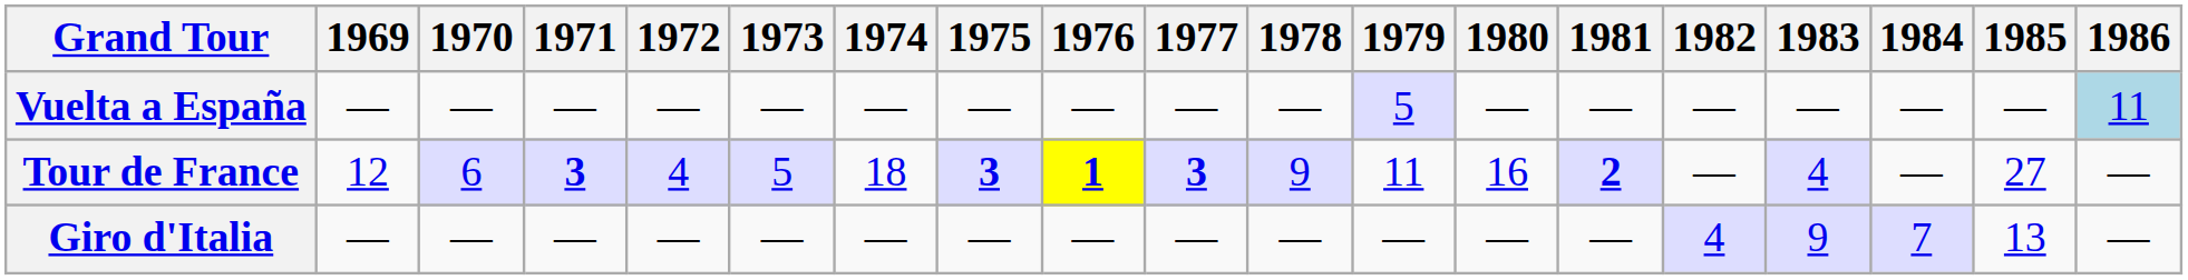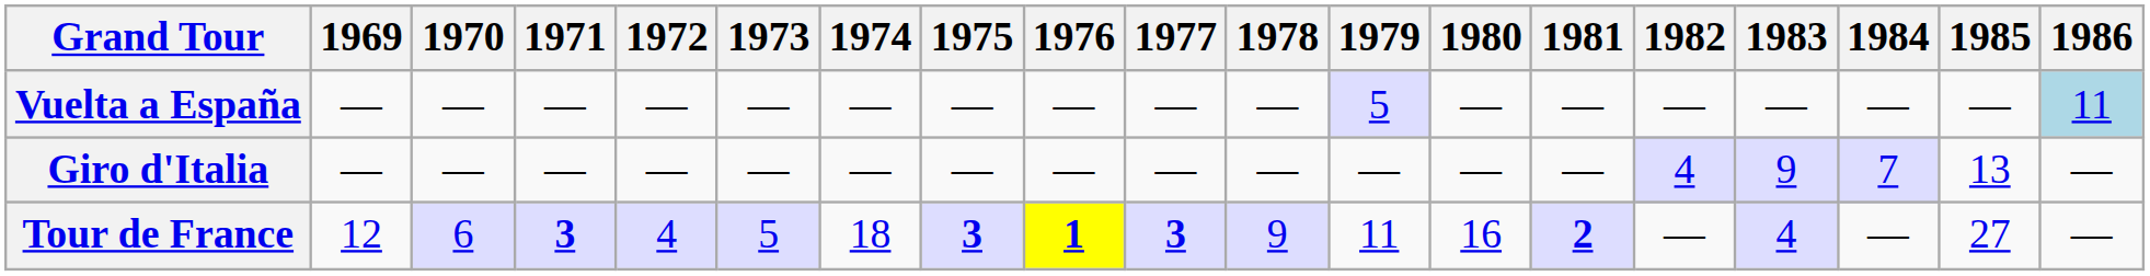rows swapped: Giro d'Italia <-> Tour de France
